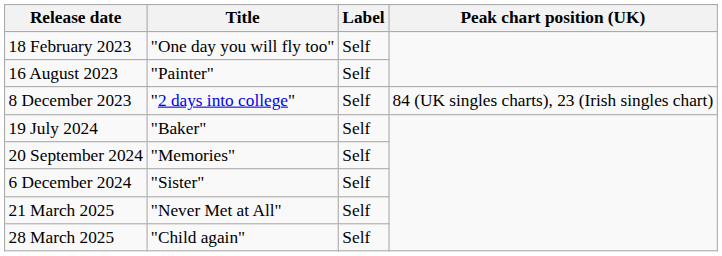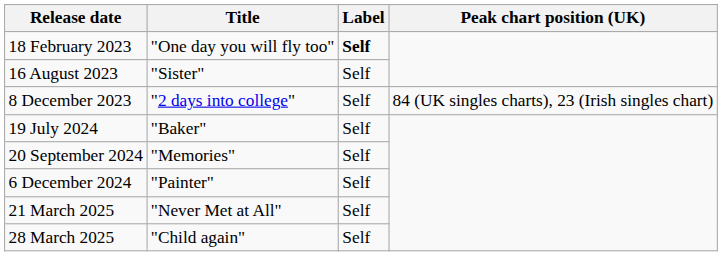18 February 2023 | Label: normal -> bold
16 August 2023 | Title: "Painter" -> "Sister"
6 December 2024 | Title: "Sister" -> "Painter"
